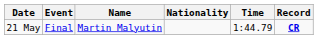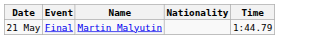- column: Record | CR
